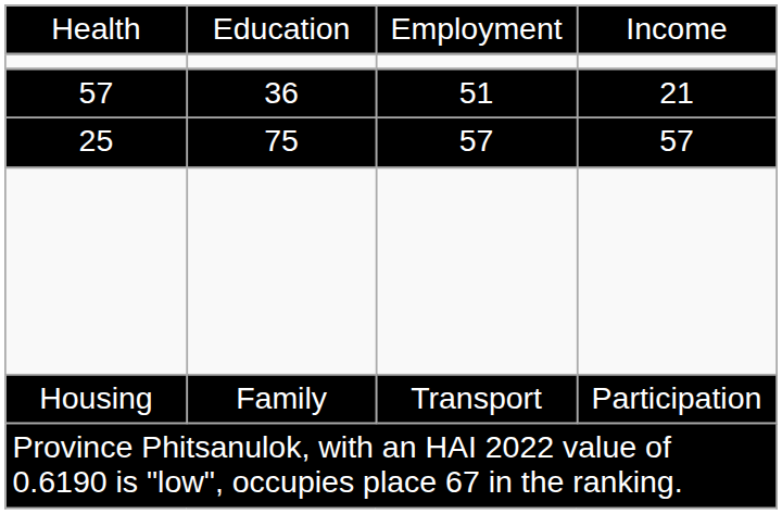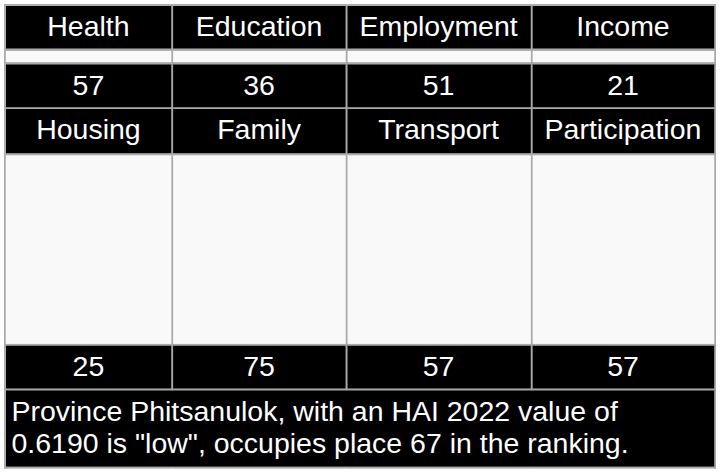rows swapped: Housing <-> 25
